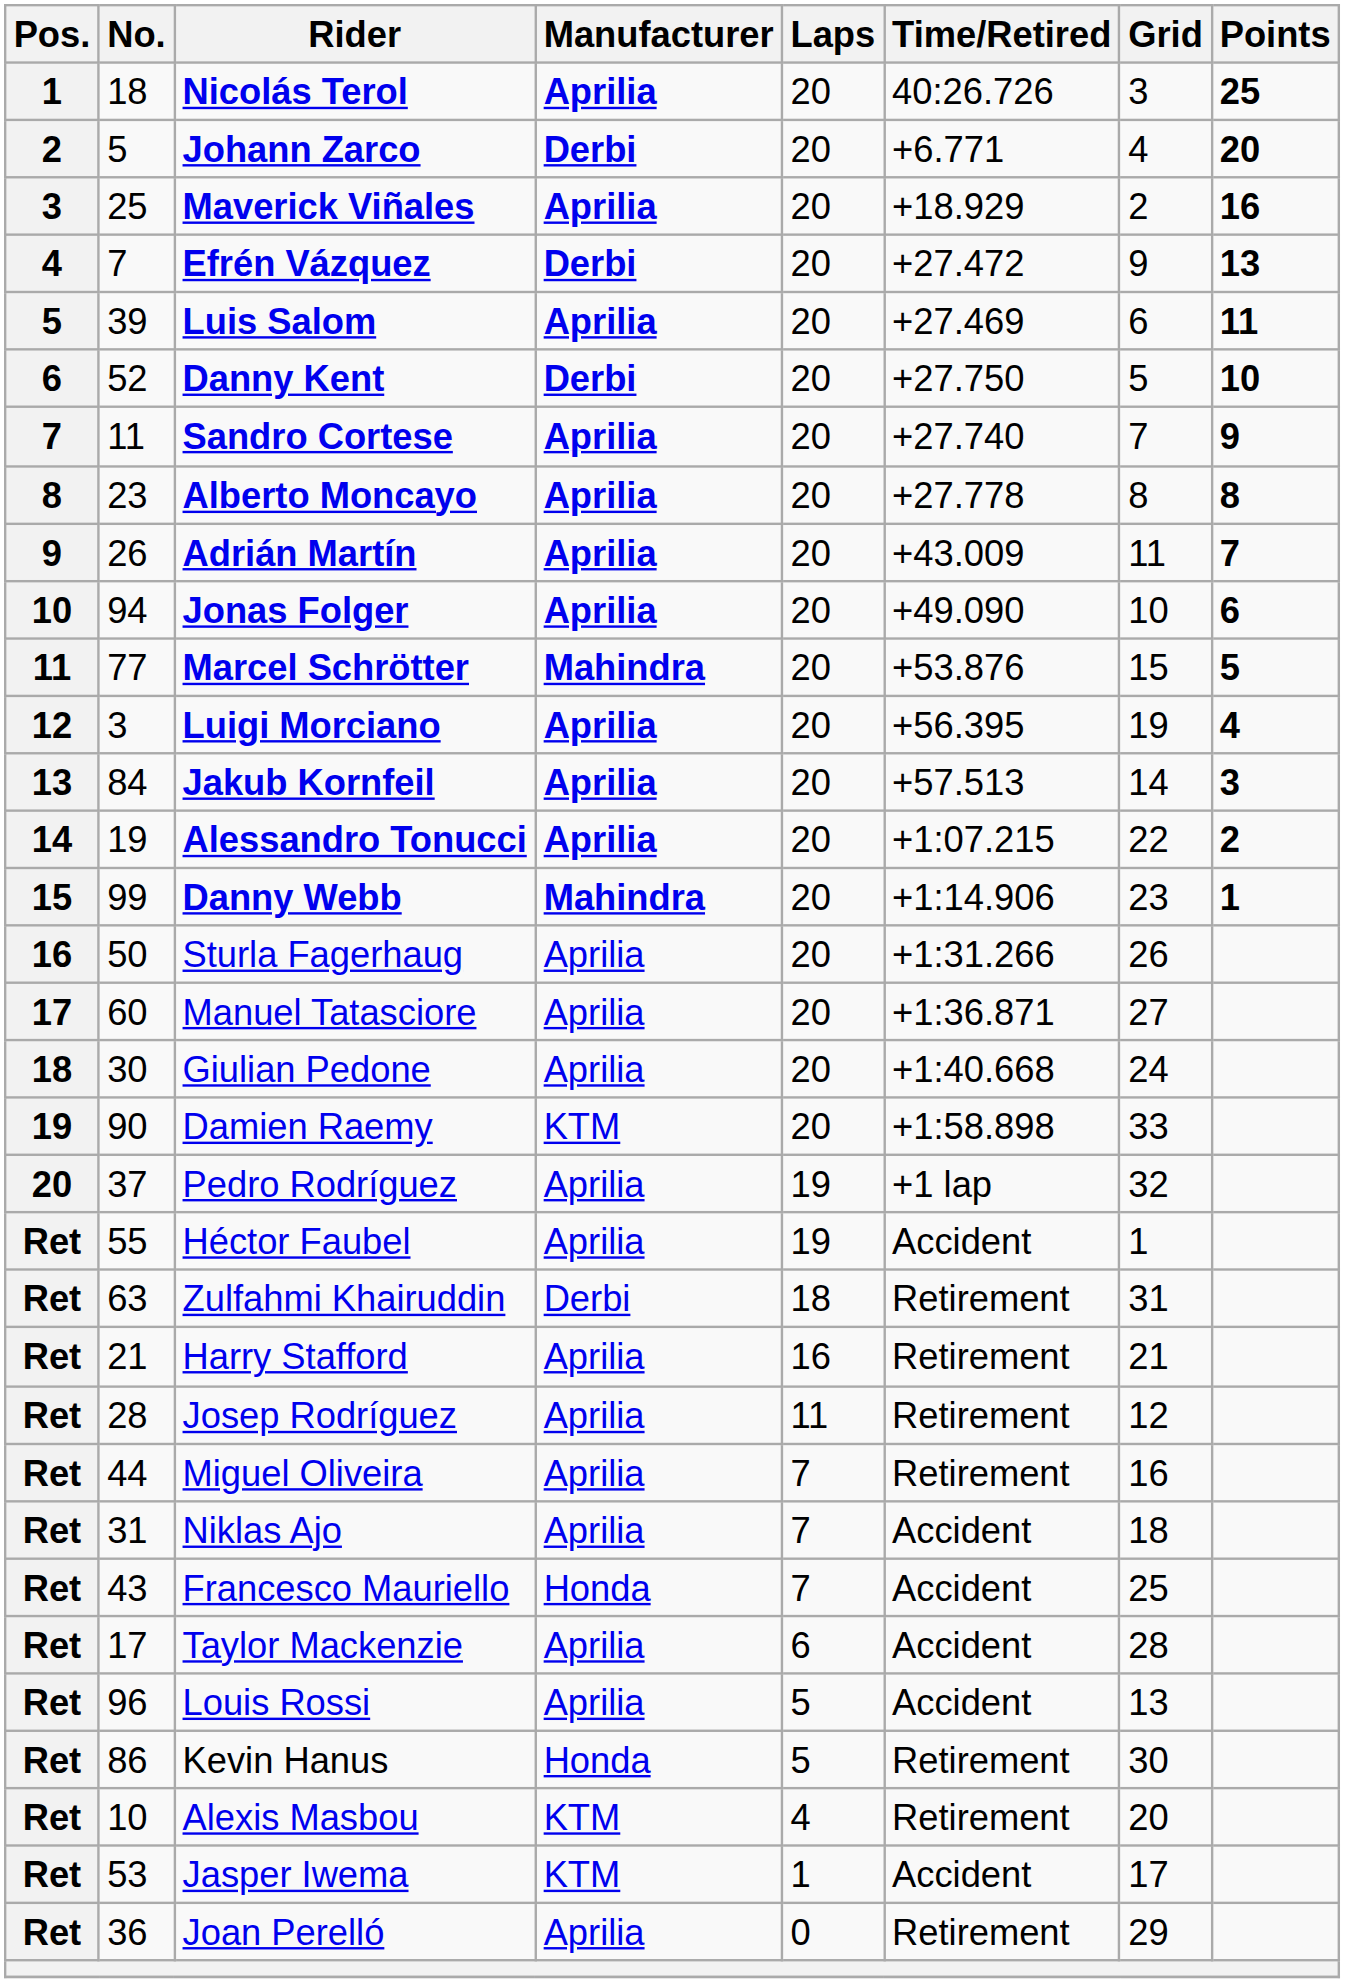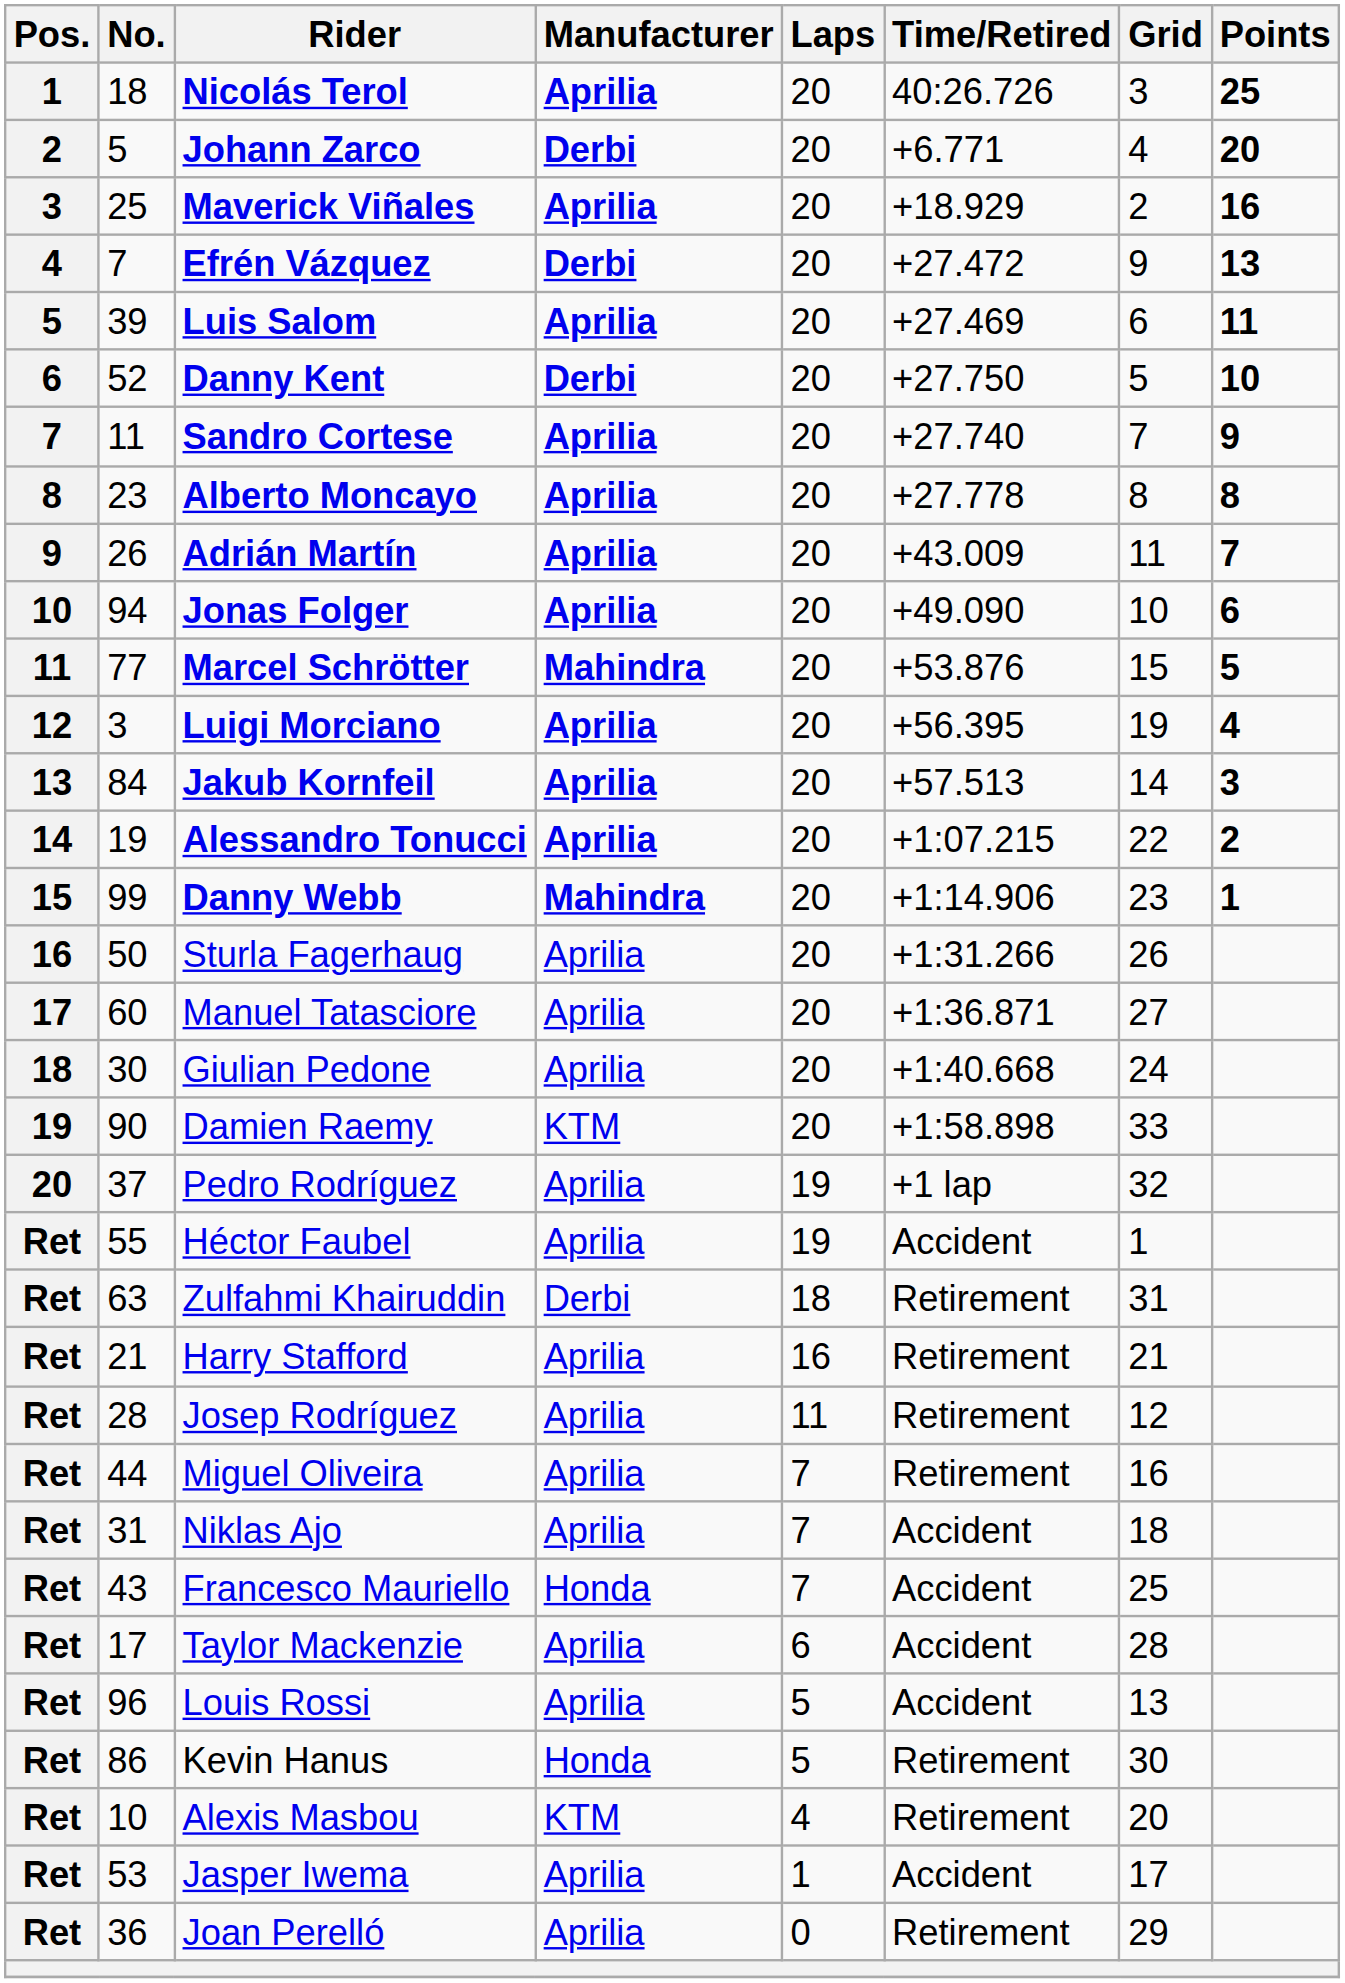Jasper Iwema | Manufacturer: KTM -> Aprilia
